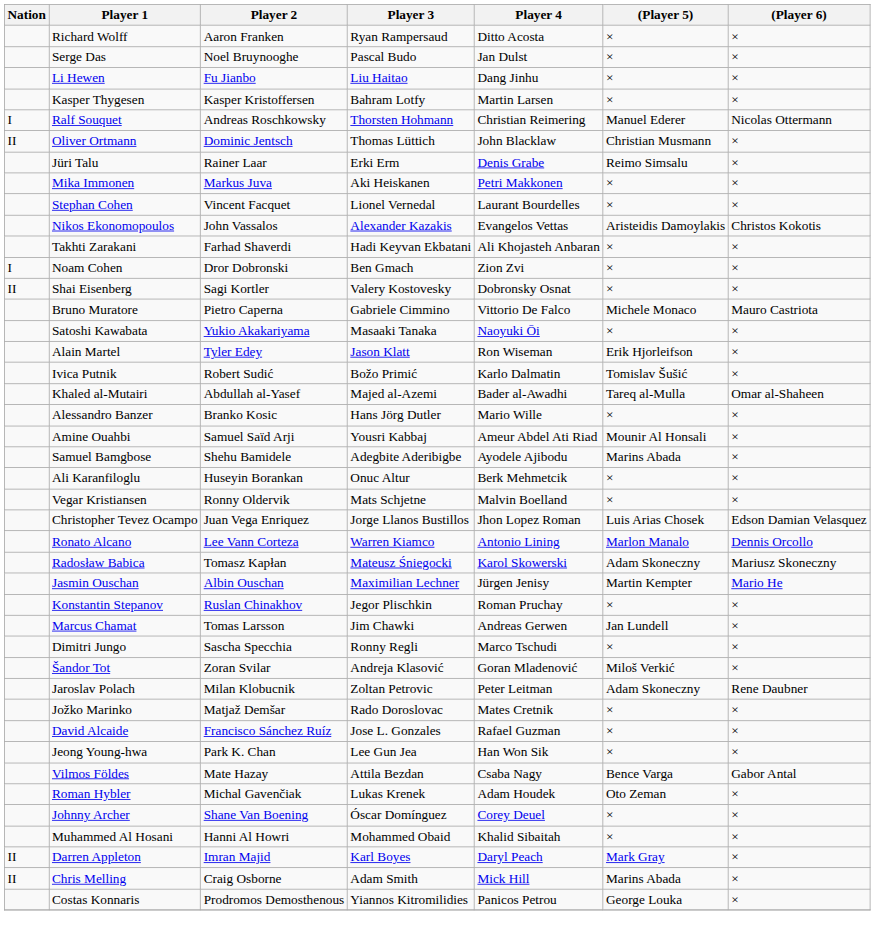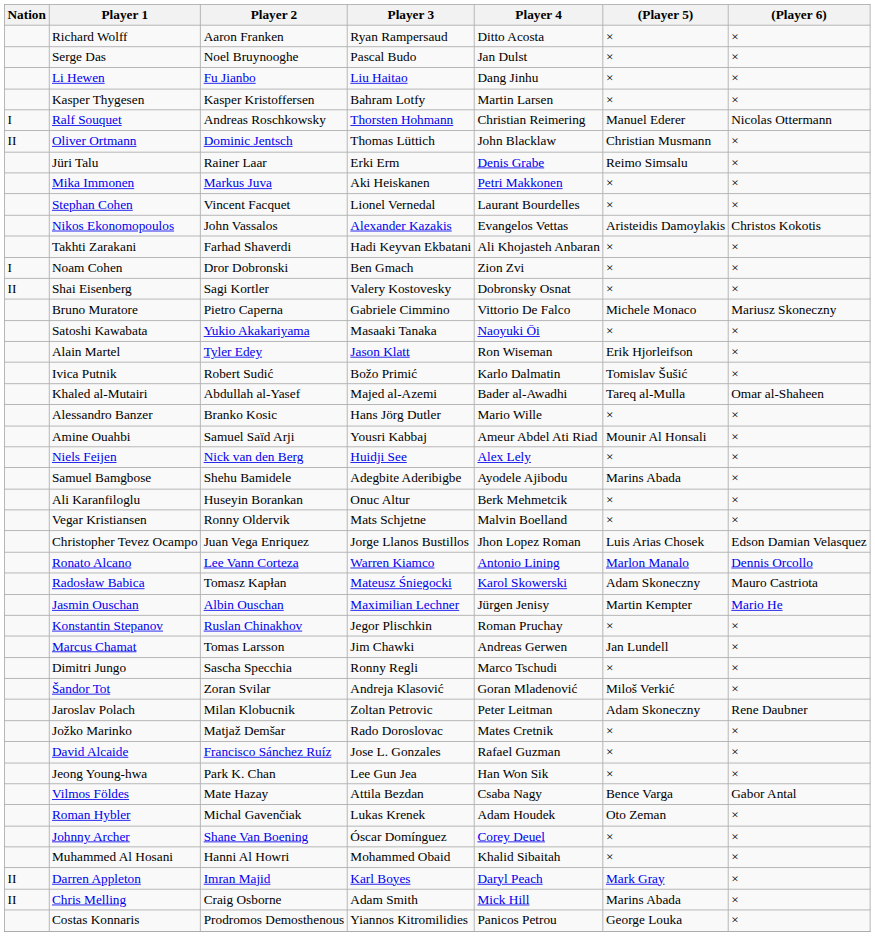Bruno Muratore | (Player 6): Mauro Castriota -> Mariusz Skoneczny
+ row: Niels Feijen | Nick van den Berg | Huidji See | Alex Lely | × | ×
Radosław Babica | (Player 6): Mariusz Skoneczny -> Mauro Castriota
